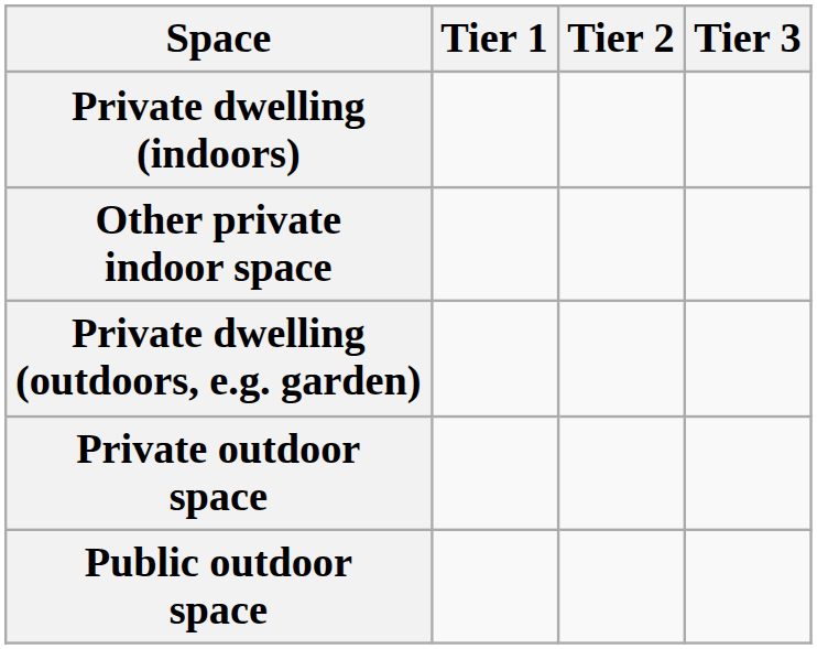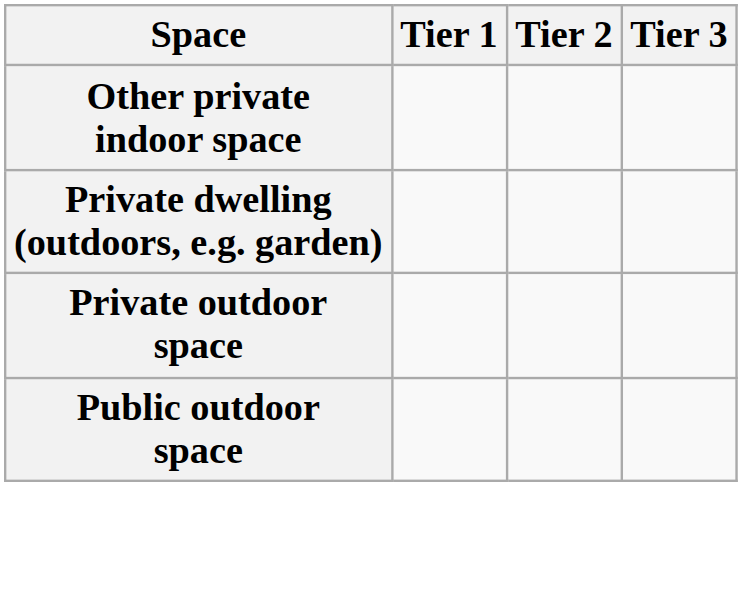- row: Private dwelling (indoors)
